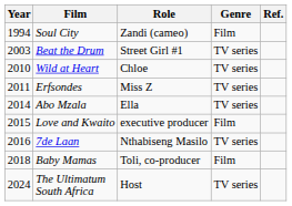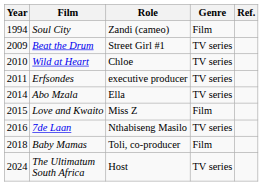Beat the Drum | Year: 2003 -> 2009
Erfsondes | Role: Miss Z -> executive producer
Love and Kwaito | Role: executive producer -> Miss Z
